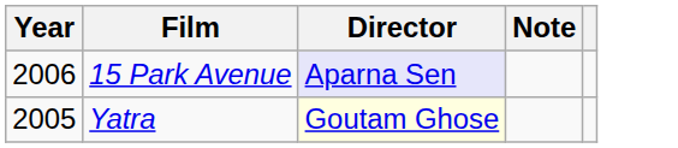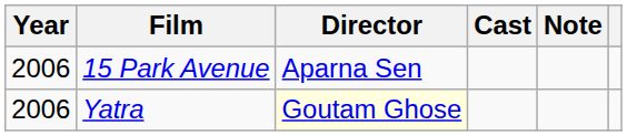+ column: Cast
15 Park Avenue | Director: lavender background -> no background
Yatra | Year: 2005 -> 2006
